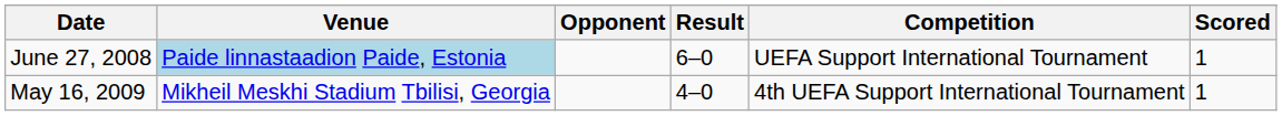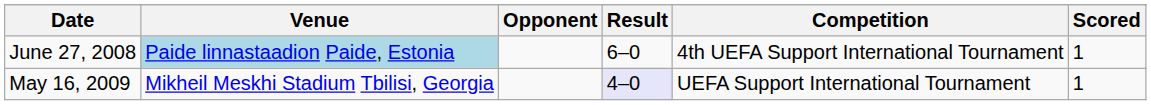June 27, 2008 | Competition: UEFA Support International Tournament -> 4th UEFA Support International Tournament
May 16, 2009 | Result: no background -> lavender background
May 16, 2009 | Competition: 4th UEFA Support International Tournament -> UEFA Support International Tournament
